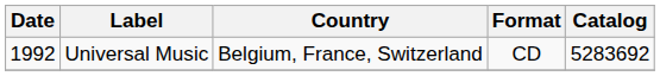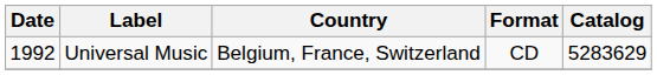Universal Music | Catalog: 5283692 -> 5283629
